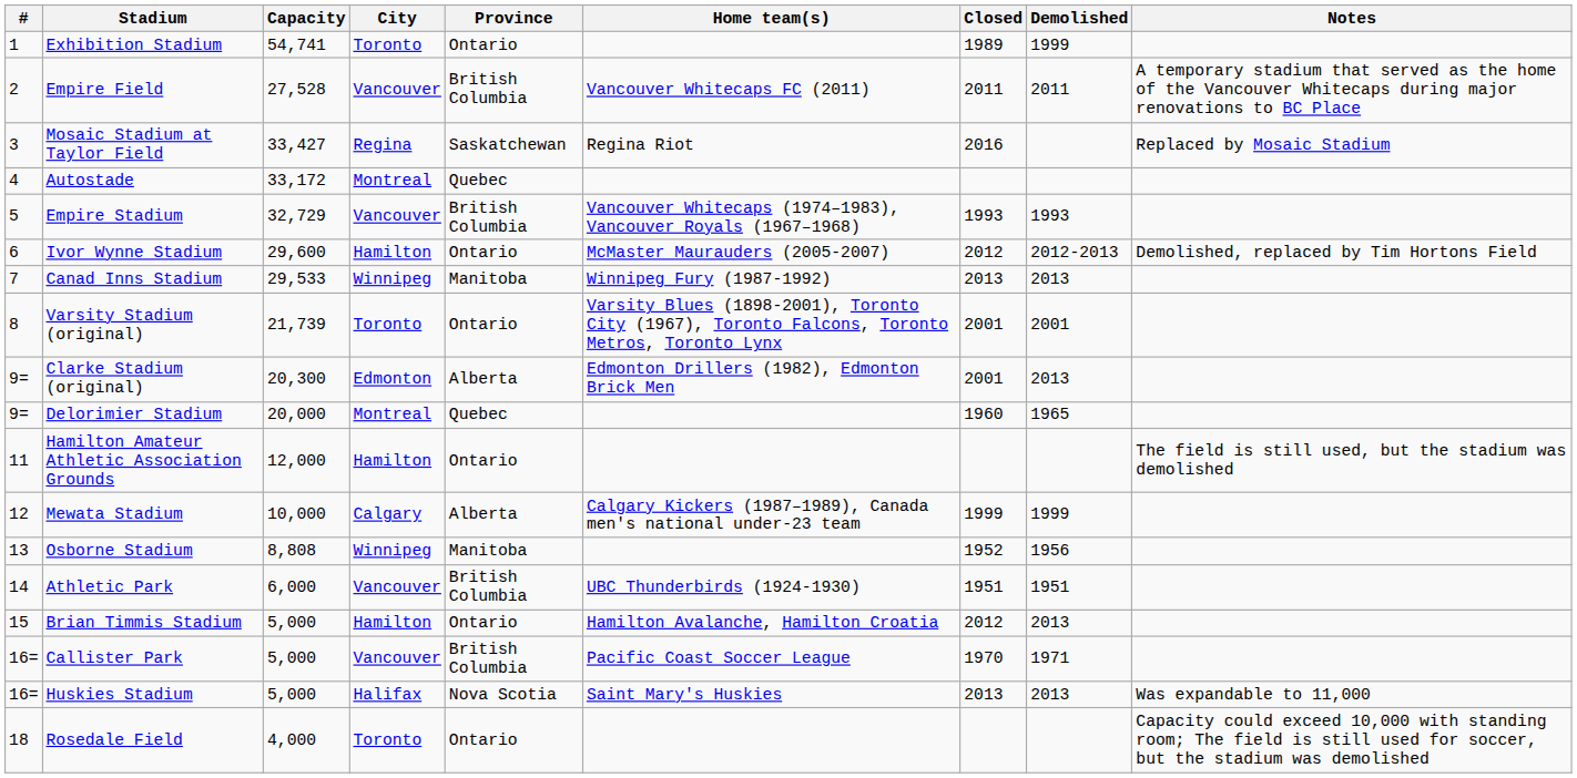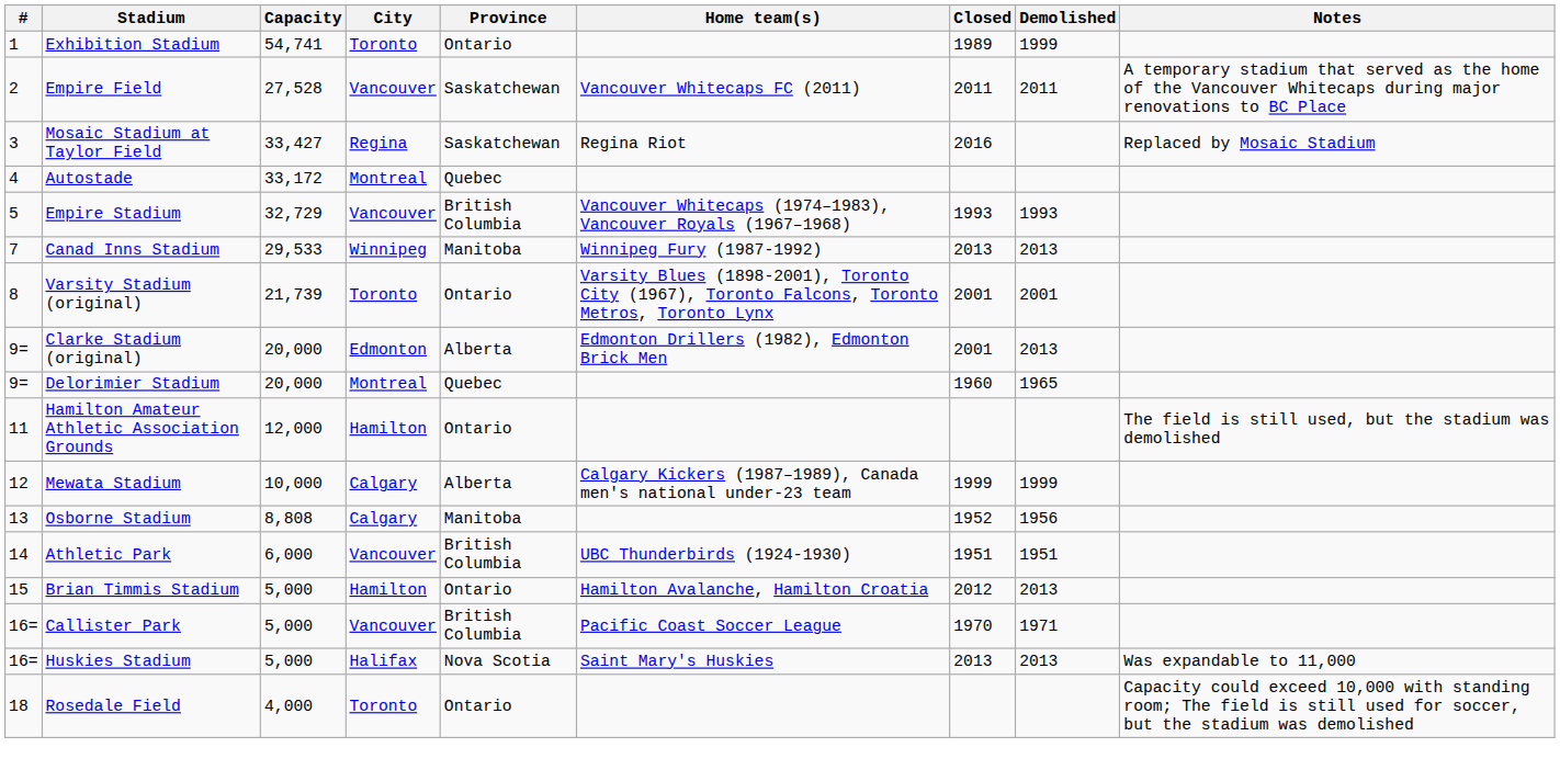Empire Field | Province: British Columbia -> Saskatchewan
- row: 6 | Ivor Wynne Stadium | 29,600 | Hamilton | Ontario | McMaster Maurauders (2005-2007) | 2012 | 2012-2013 | Demolished, replaced by Tim Hortons Field
Clarke Stadium (original) | Capacity: 20,300 -> 20,000
Osborne Stadium | City: Winnipeg -> Calgary
